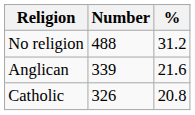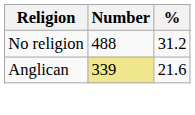Anglican | Number: no background -> khaki background
- row: Catholic | 326 | 20.8
